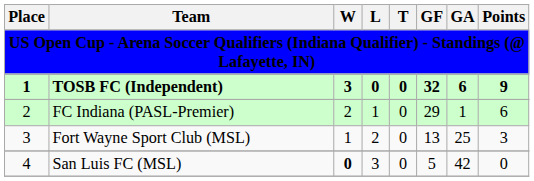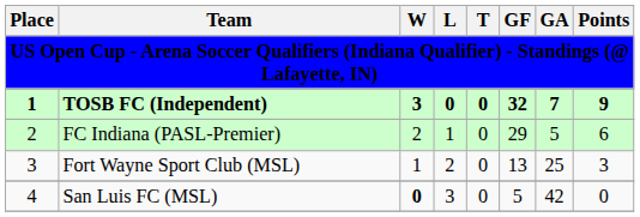TOSB FC (Independent) | GA: 6 -> 7
FC Indiana (PASL-Premier) | GA: 1 -> 5
